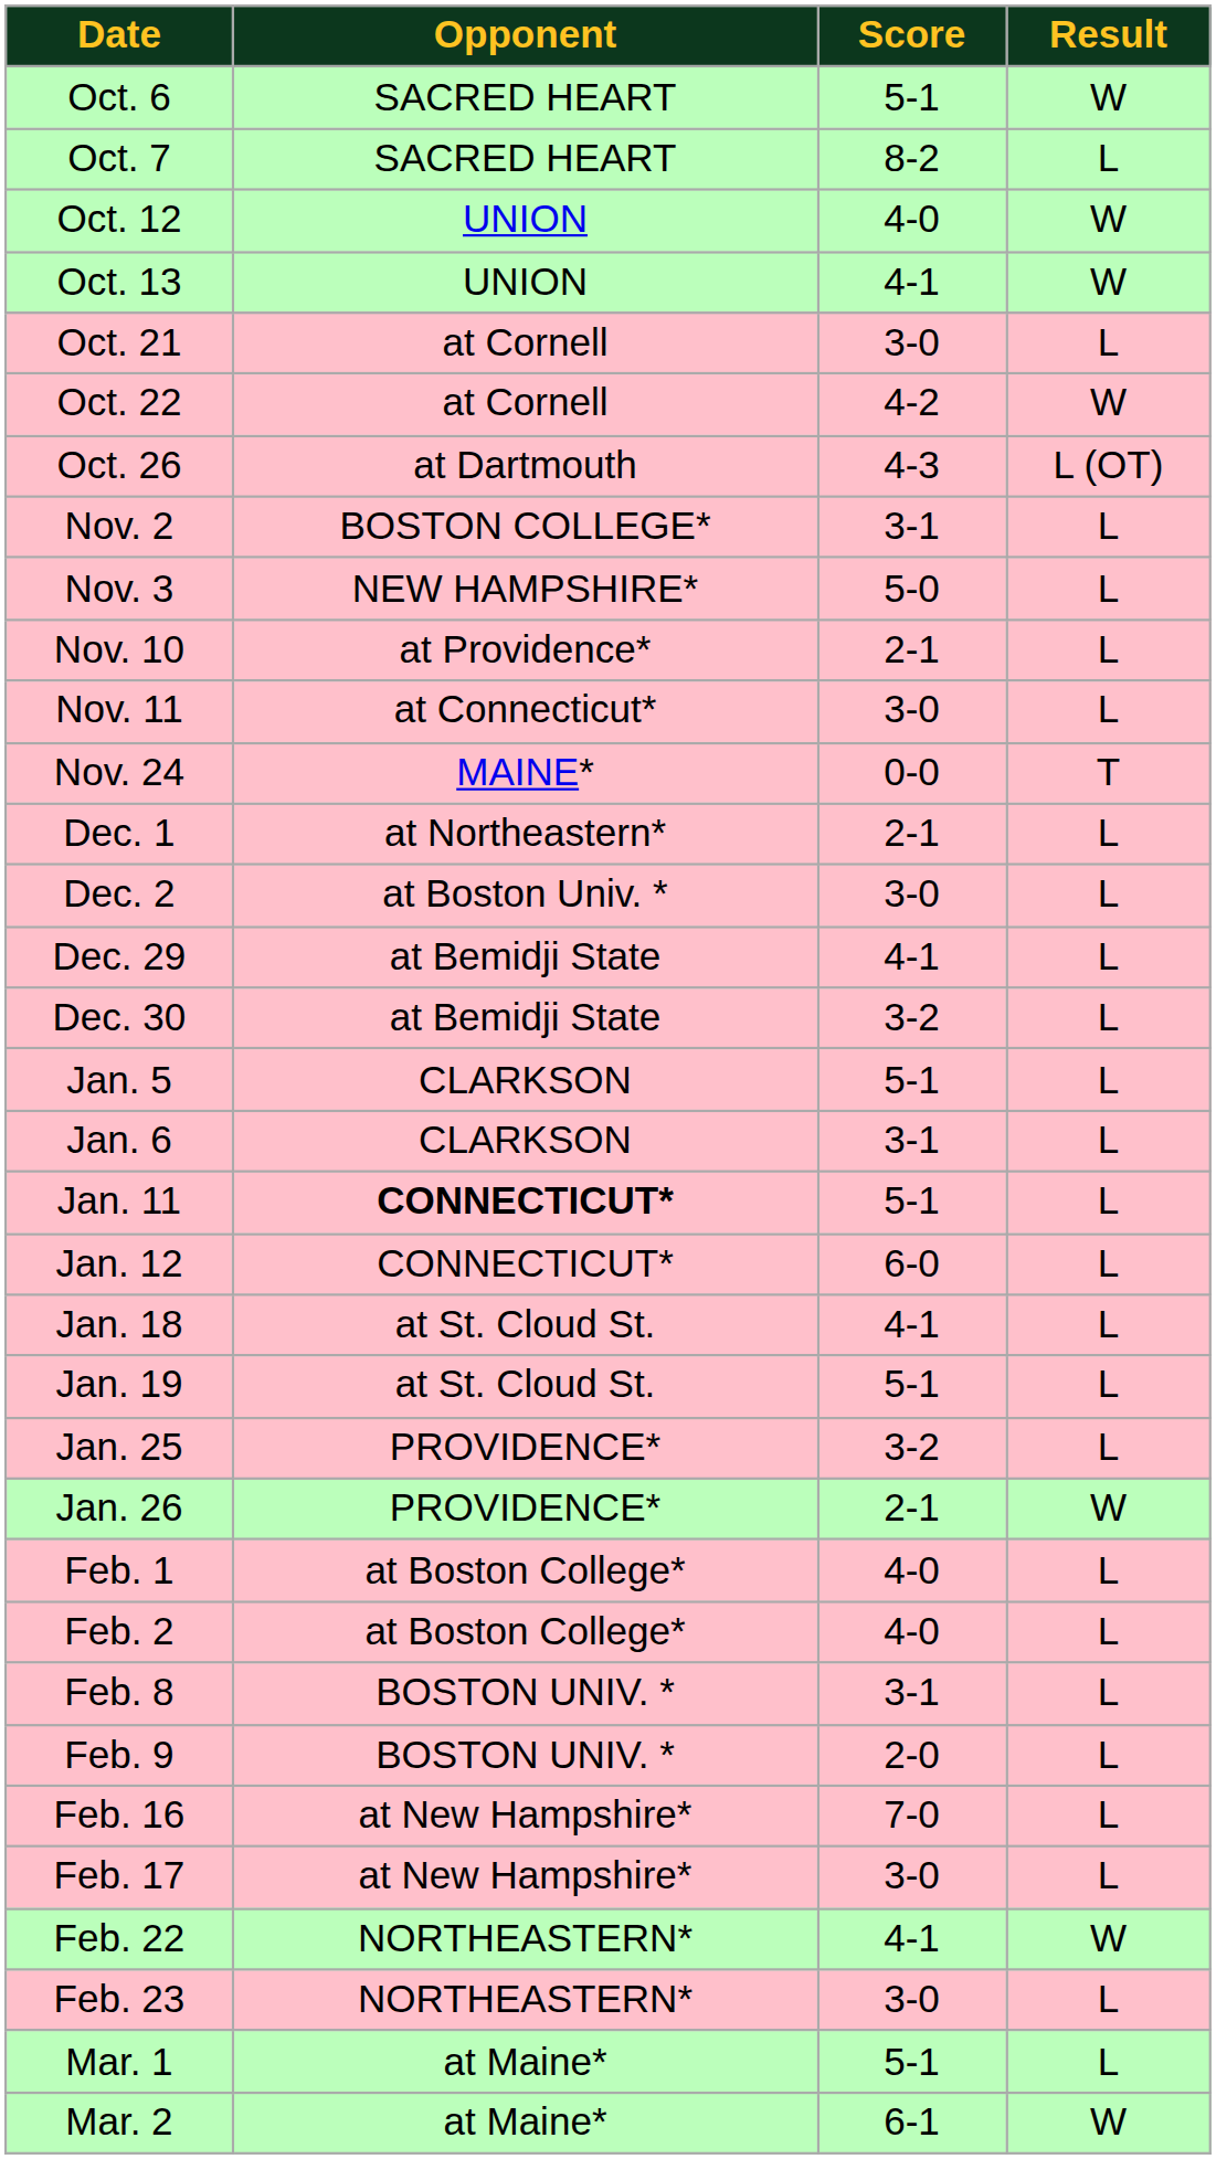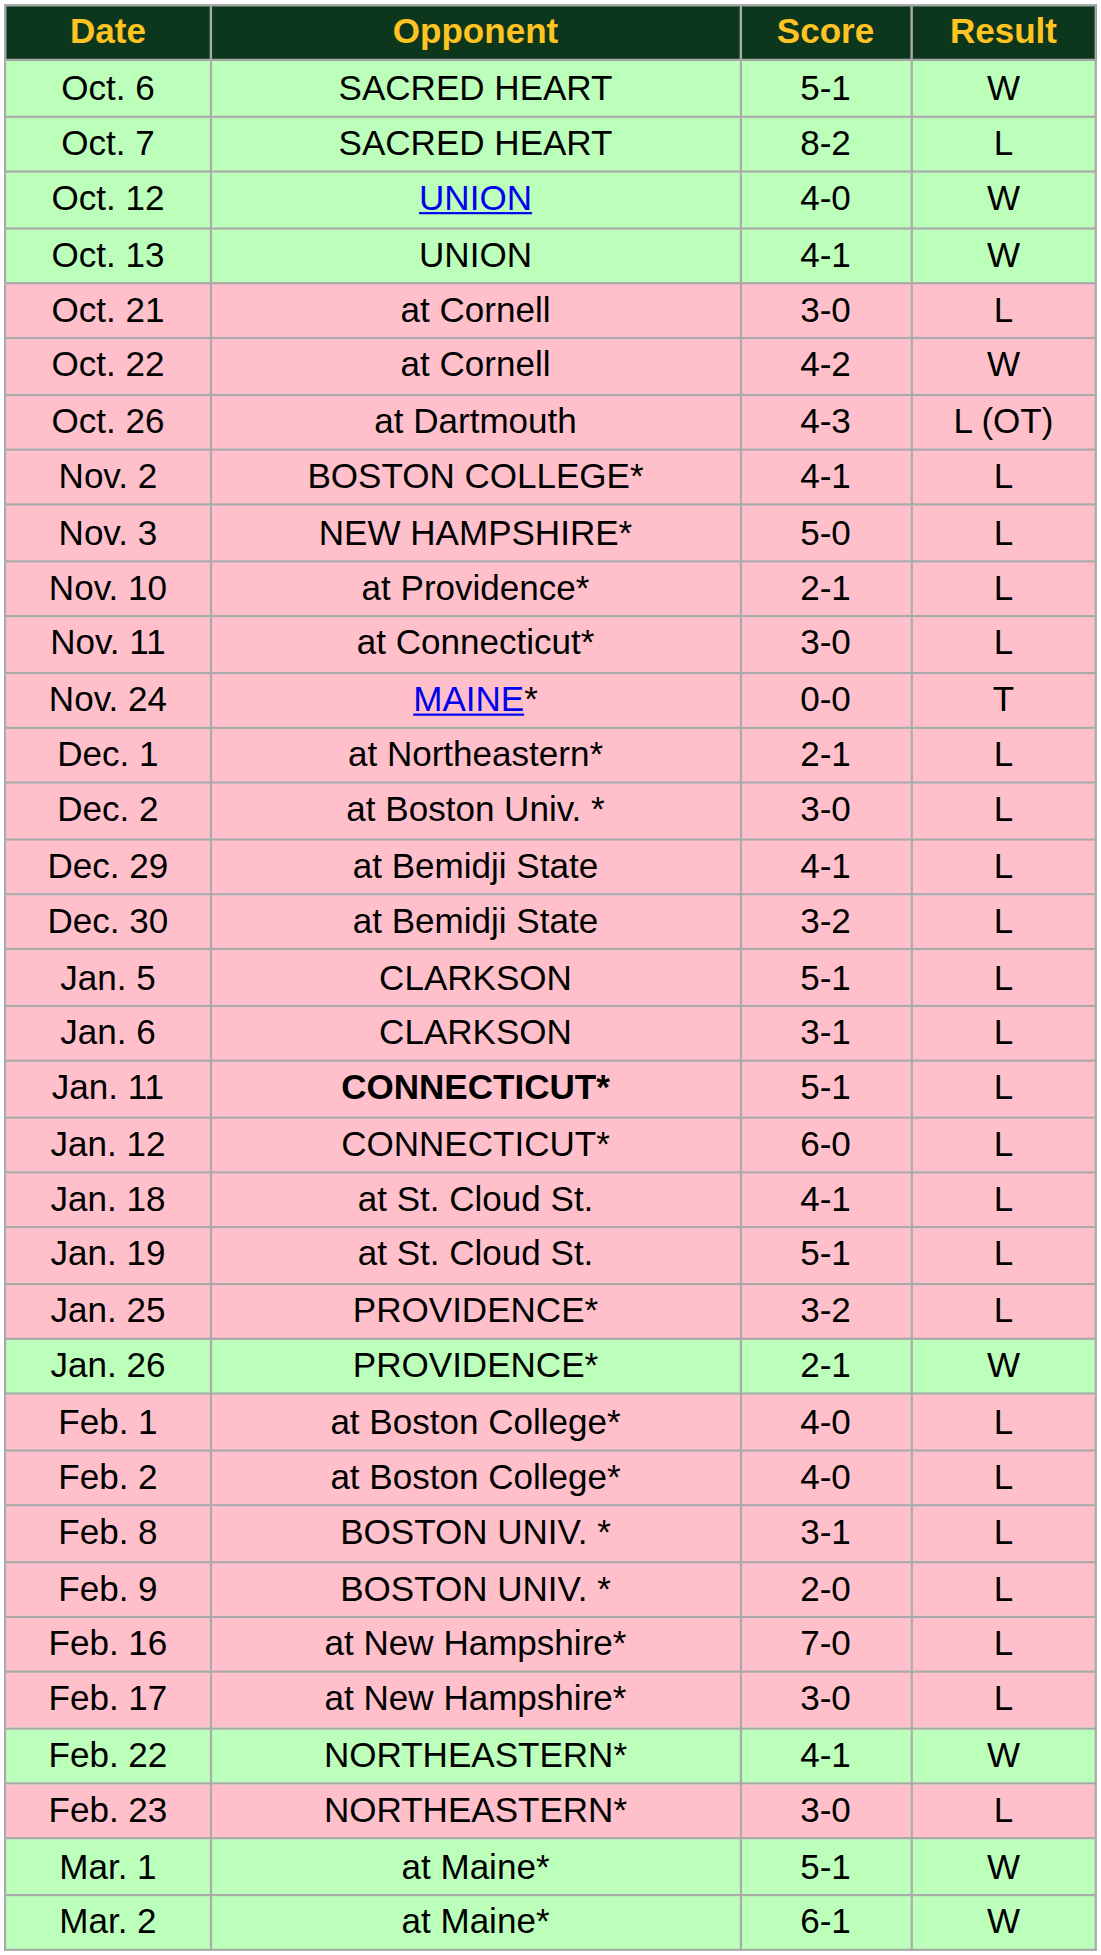Nov. 2 | Score: 3-1 -> 4-1
Mar. 1 | Result: L -> W
